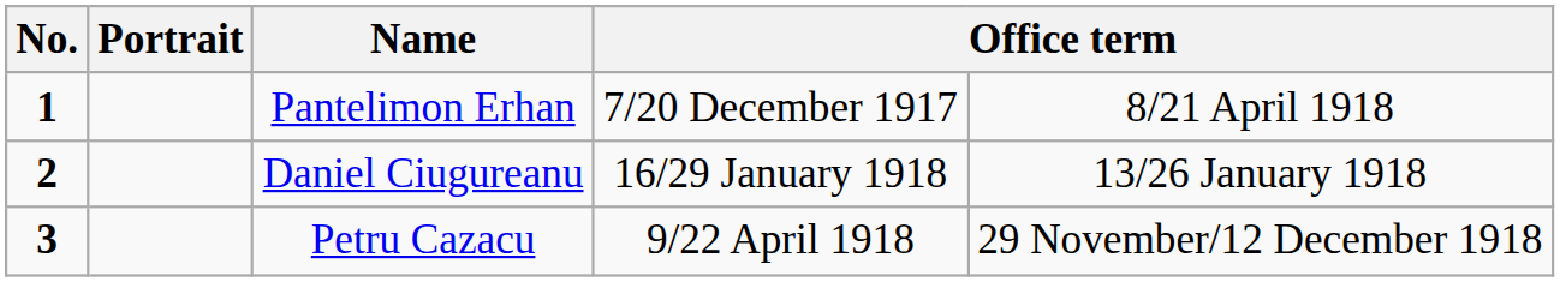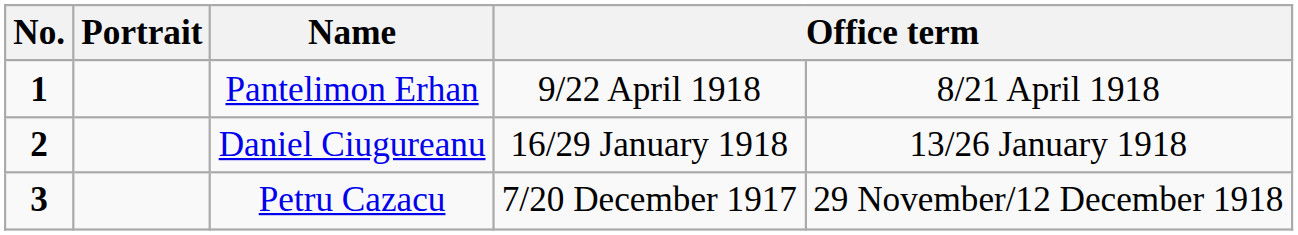Pantelimon Erhan | column 4: 7/20 December 1917 -> 9/22 April 1918
Petru Cazacu | column 4: 9/22 April 1918 -> 7/20 December 1917
